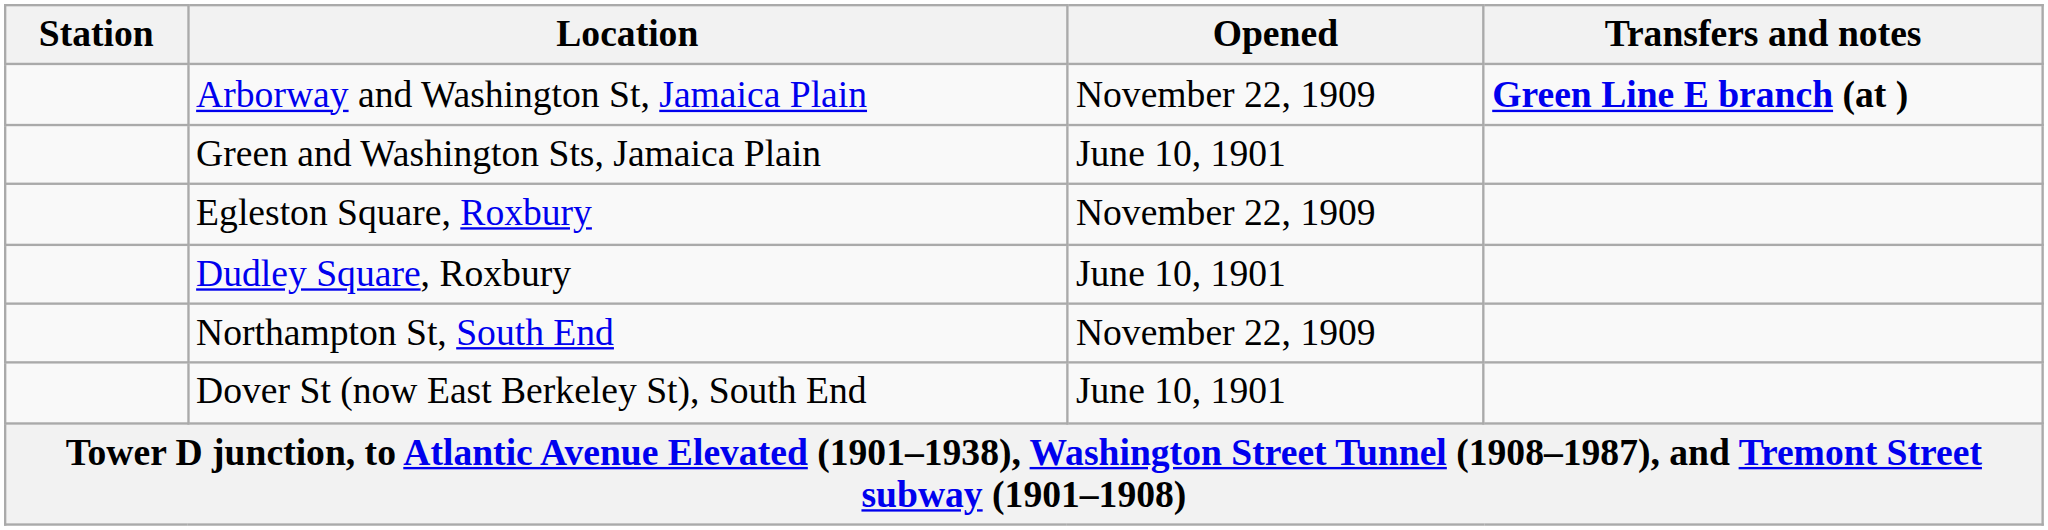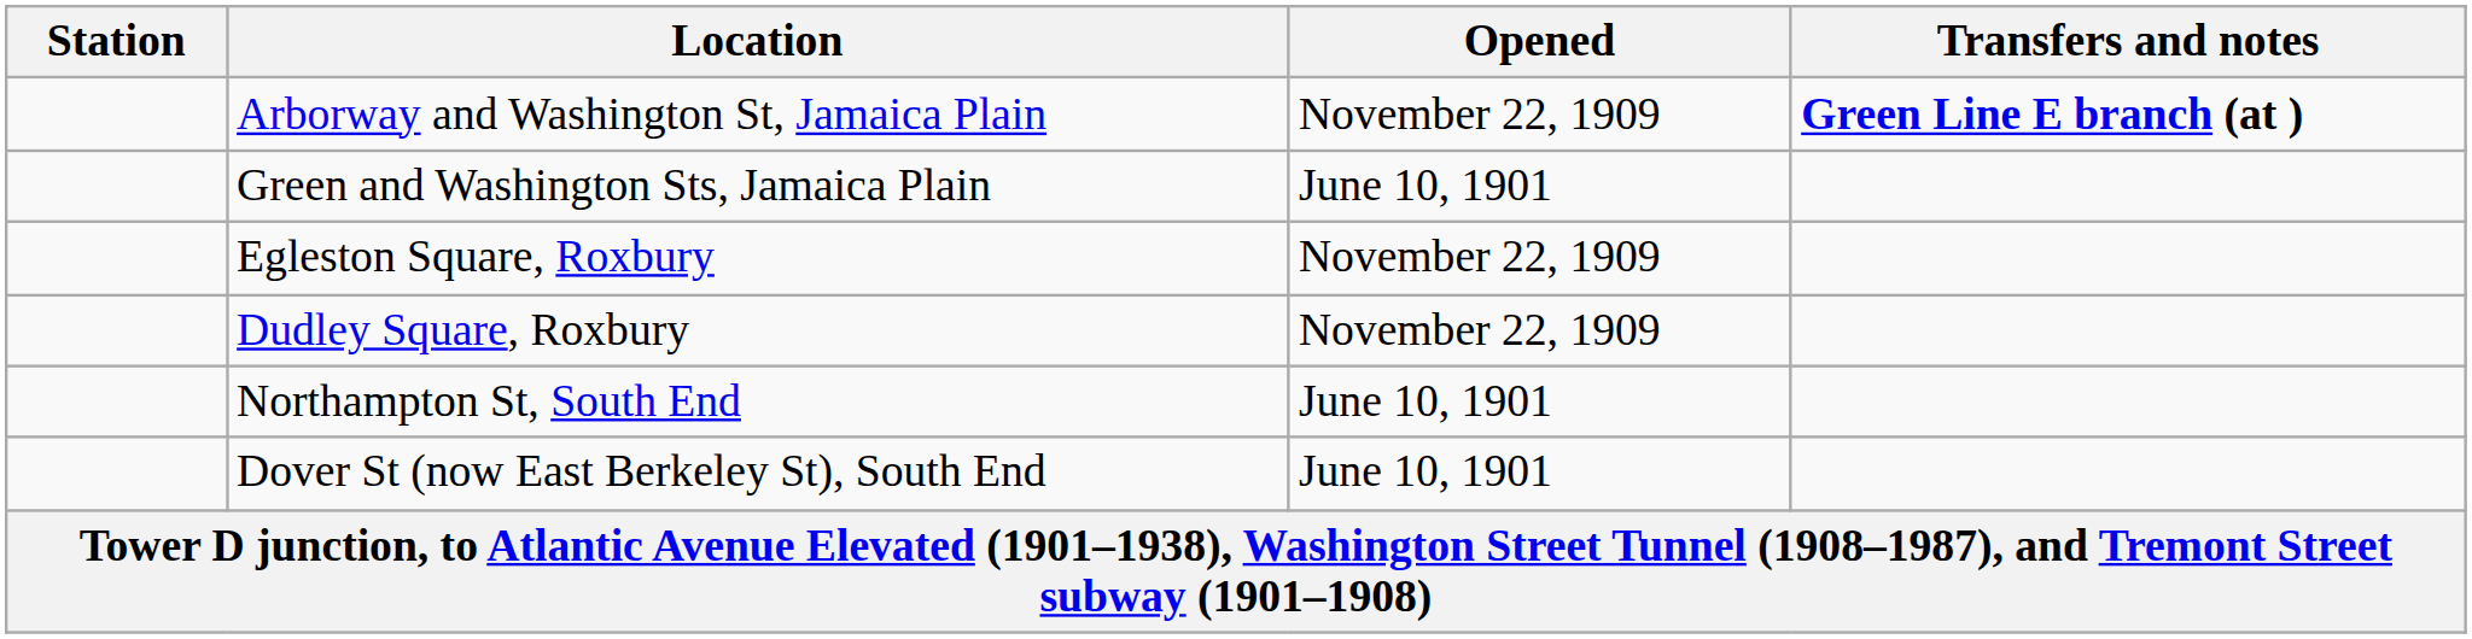Dudley Square, Roxbury | Opened: June 10, 1901 -> November 22, 1909
Northampton St, South End | Opened: November 22, 1909 -> June 10, 1901
